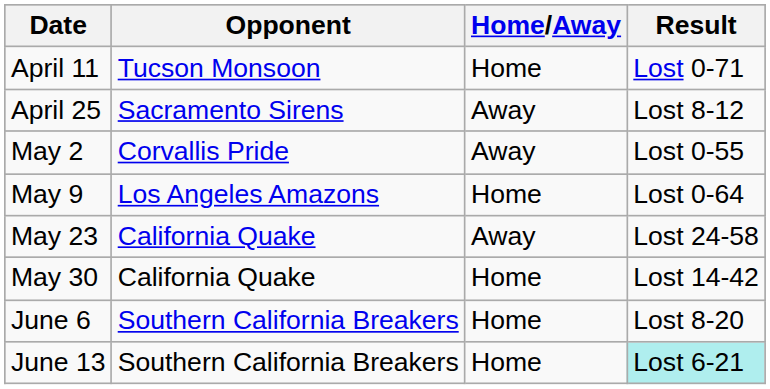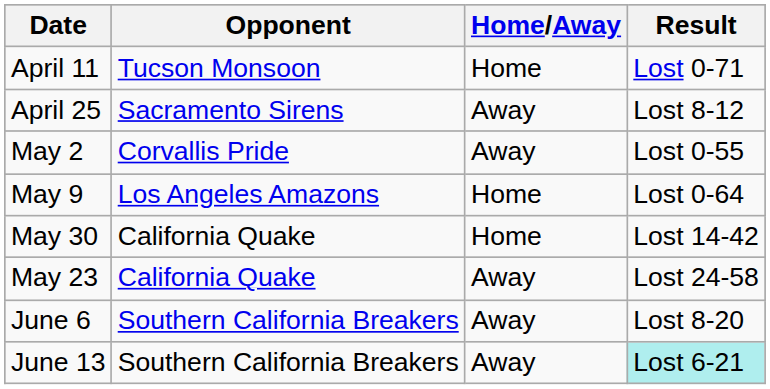rows swapped: May 23 <-> May 30
June 6 | Home/Away: Home -> Away
June 13 | Home/Away: Home -> Away
